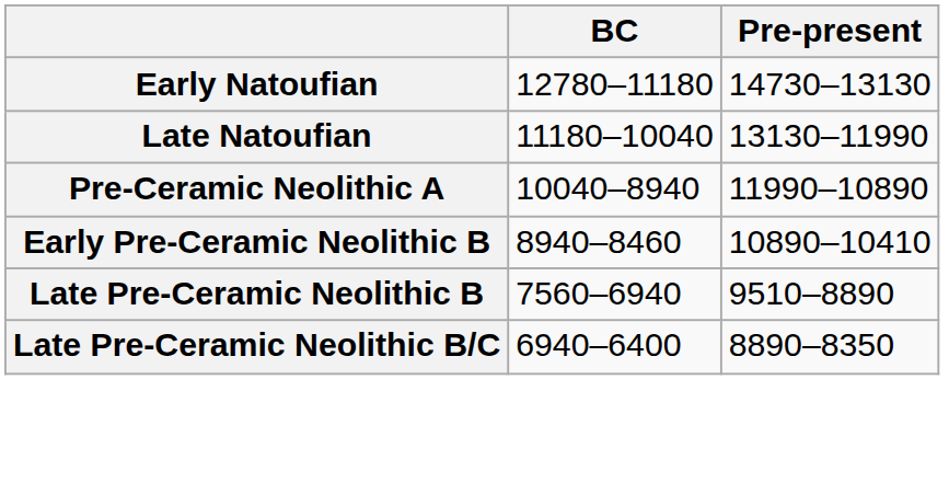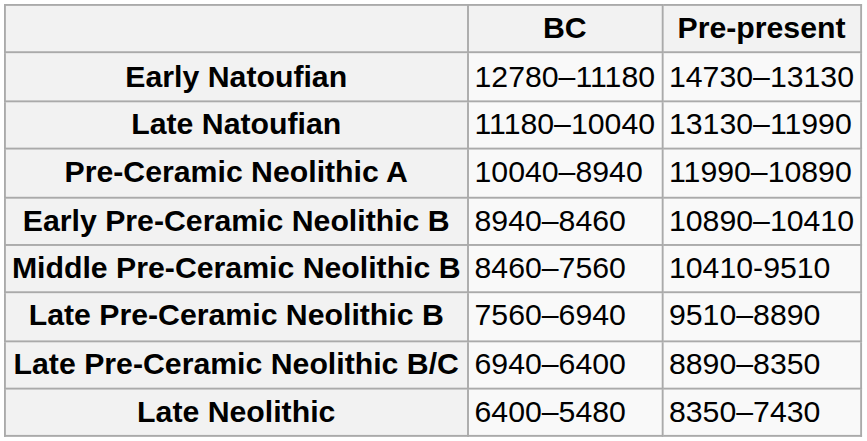+ row: Middle Pre-Ceramic Neolithic B | 8460–7560 | 10410-9510
+ row: Late Neolithic | 6400–5480 | 8350–7430
